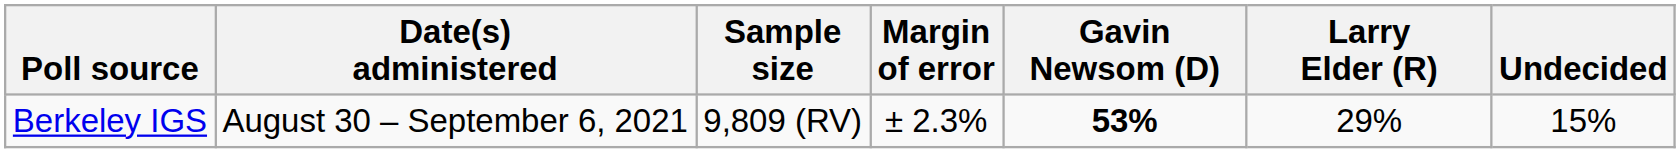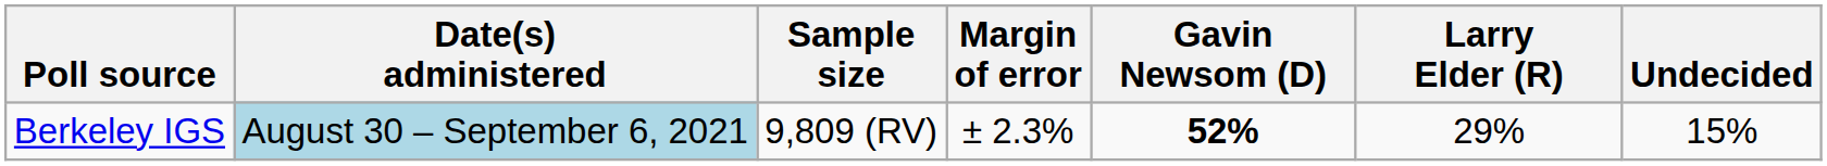Berkeley IGS | Date(s) administered: no background -> lightblue background
Berkeley IGS | Gavin Newsom (D): 53% -> 52%
